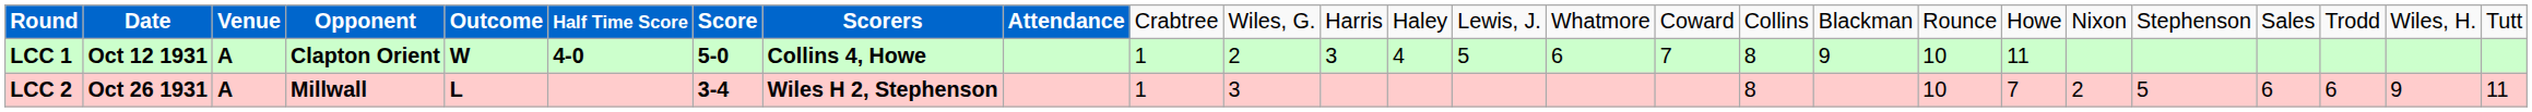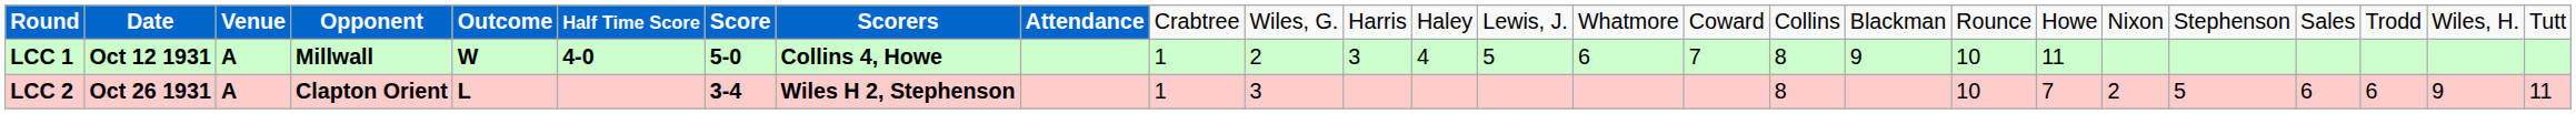LCC 1 | column 4: Clapton Orient -> Millwall
LCC 2 | column 4: Millwall -> Clapton Orient
